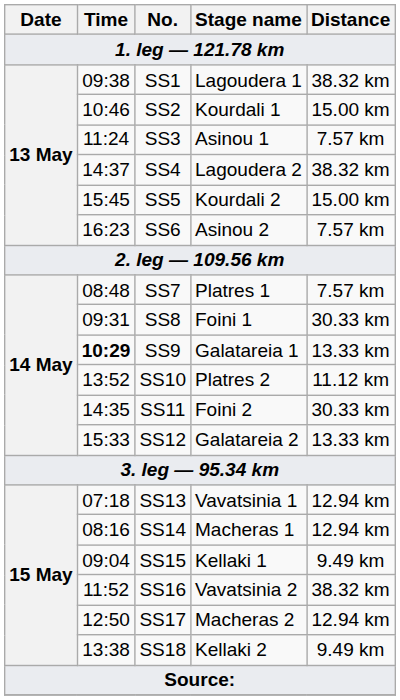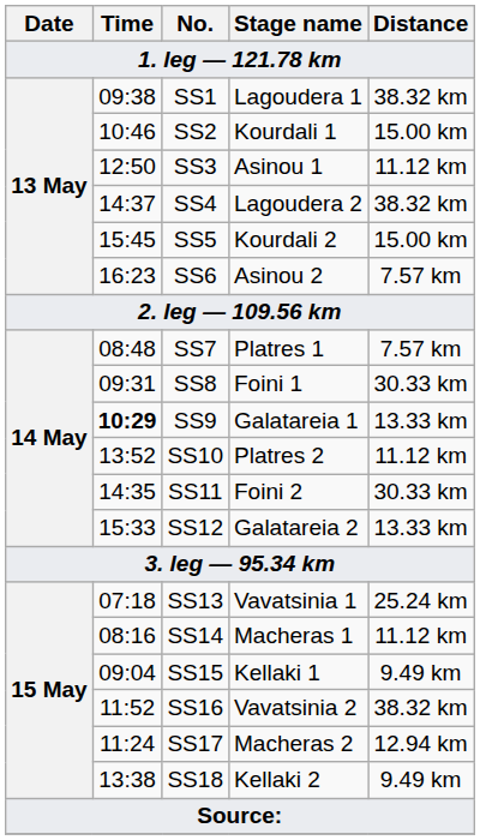SS3 | Time: 11:24 -> 12:50
SS3 | Distance: 7.57 km -> 11.12 km
SS13 | Distance: 12.94 km -> 25.24 km
SS14 | Distance: 12.94 km -> 11.12 km
SS17 | Time: 12:50 -> 11:24
